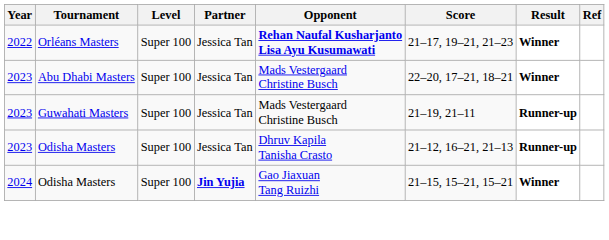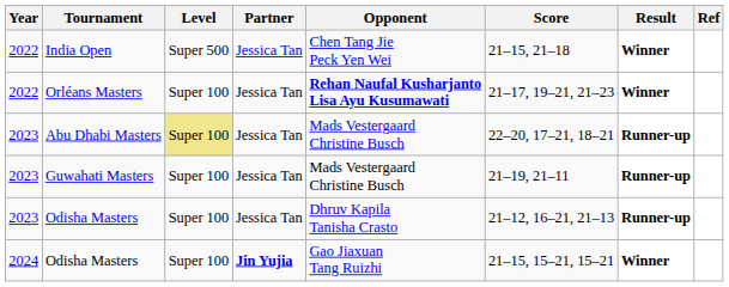+ row: 2022 | India Open | Super 500 | Jessica Tan | Chen Tang Jie Peck Yen Wei | 21–15, 21–18 | Winner
Abu Dhabi Masters | Level: no background -> khaki background
Abu Dhabi Masters | Result: Winner -> Runner-up
